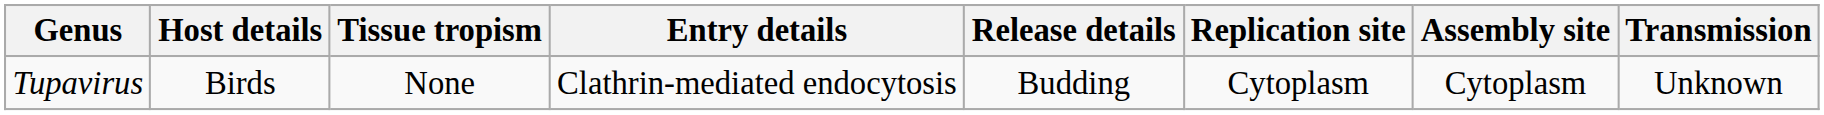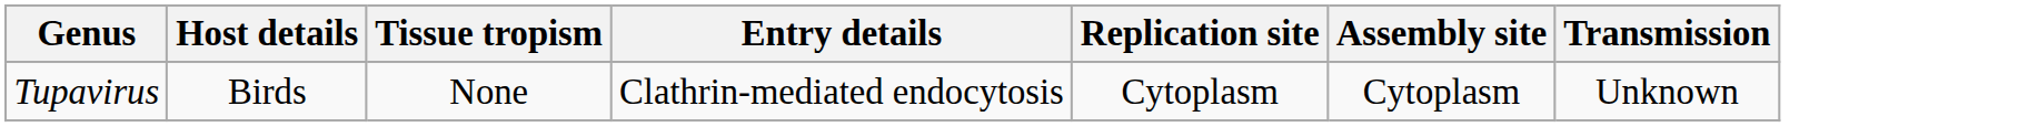- column: Release details | Budding
